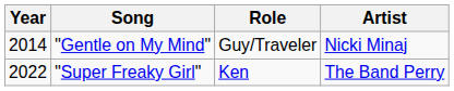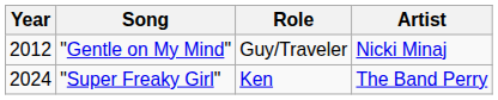"Gentle on My Mind" | Year: 2014 -> 2012
"Super Freaky Girl" | Year: 2022 -> 2024
